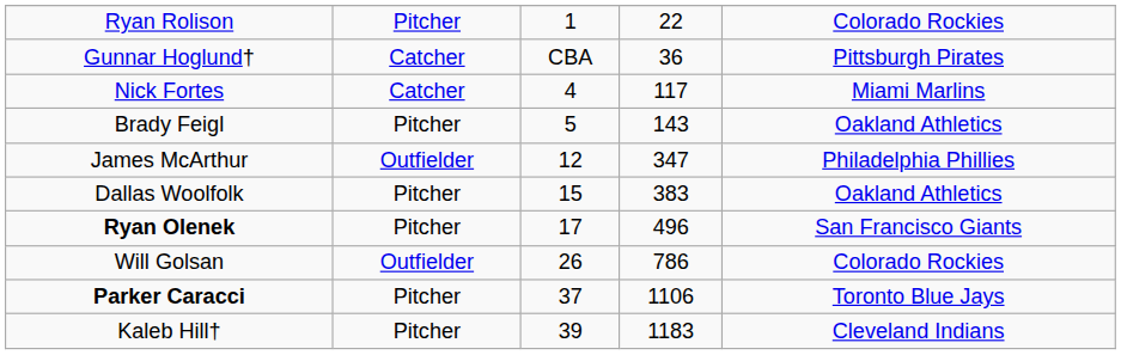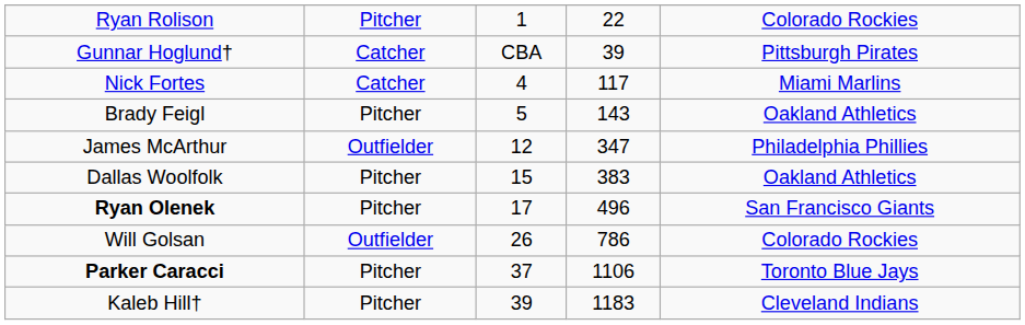Gunnar Hoglund† | column 4: 36 -> 39
